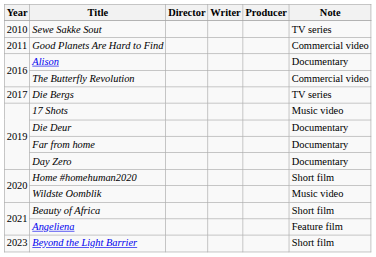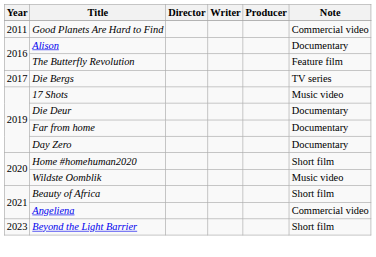- row: 2010 | Sewe Sakke Sout | TV series
The Butterfly Revolution | Note: Commercial video -> Feature film
Angeliena | Note: Feature film -> Commercial video
